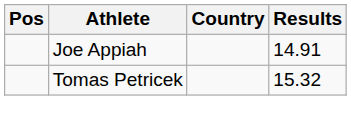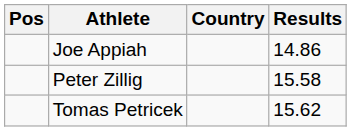Joe Appiah | Results: 14.91 -> 14.86
+ row: Peter Zillig | 15.58
Tomas Petricek | Results: 15.32 -> 15.62
